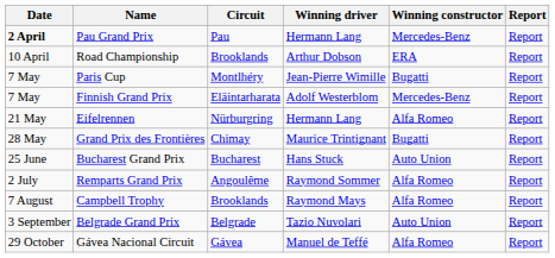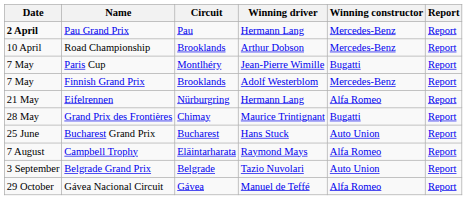Road Championship | Winning constructor: ERA -> Mercedes-Benz
Finnish Grand Prix | Circuit: Eläintarharata -> Brooklands
- row: 2 July | Remparts Grand Prix | Angoulême | Raymond Sommer | Alfa Romeo | Report
Campbell Trophy | Circuit: Brooklands -> Eläintarharata
